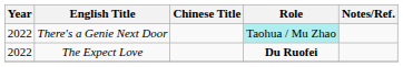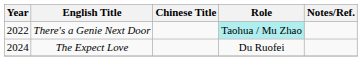The Expect Love | Year: 2022 -> 2024
The Expect Love | Role: bold -> normal
